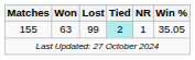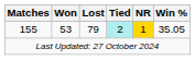155 | Won: 63 -> 53
155 | Lost: 99 -> 79
155 | NR: no background -> gold background
